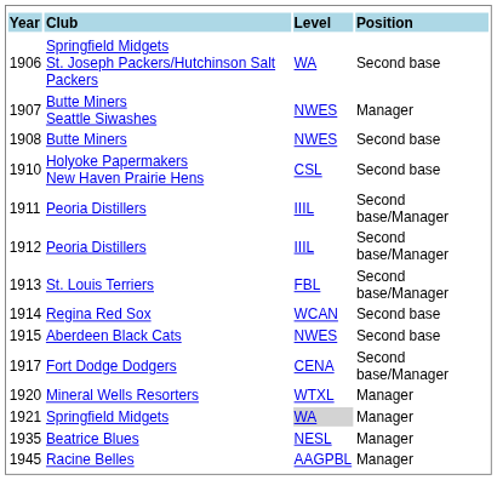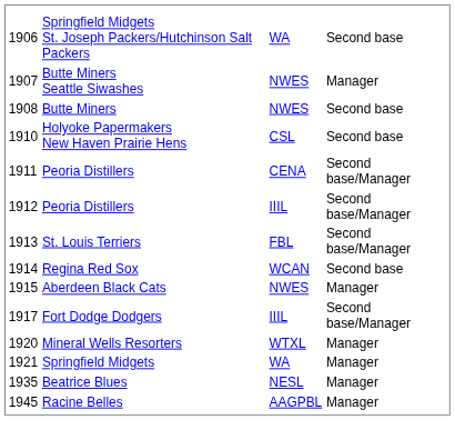- row: Year | Club | Level | Position
1911 / Peoria Distillers | column 3: IIIL -> CENA
Aberdeen Black Cats | column 4: Second base -> Manager
Fort Dodge Dodgers | column 3: CENA -> IIIL
Springfield Midgets | column 3: lightgrey background -> no background
